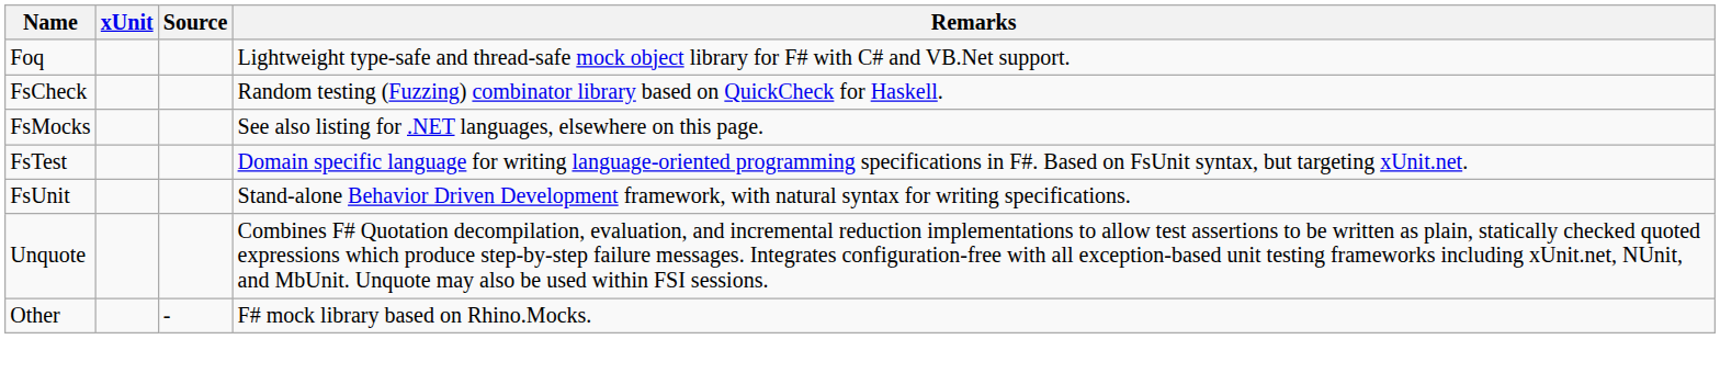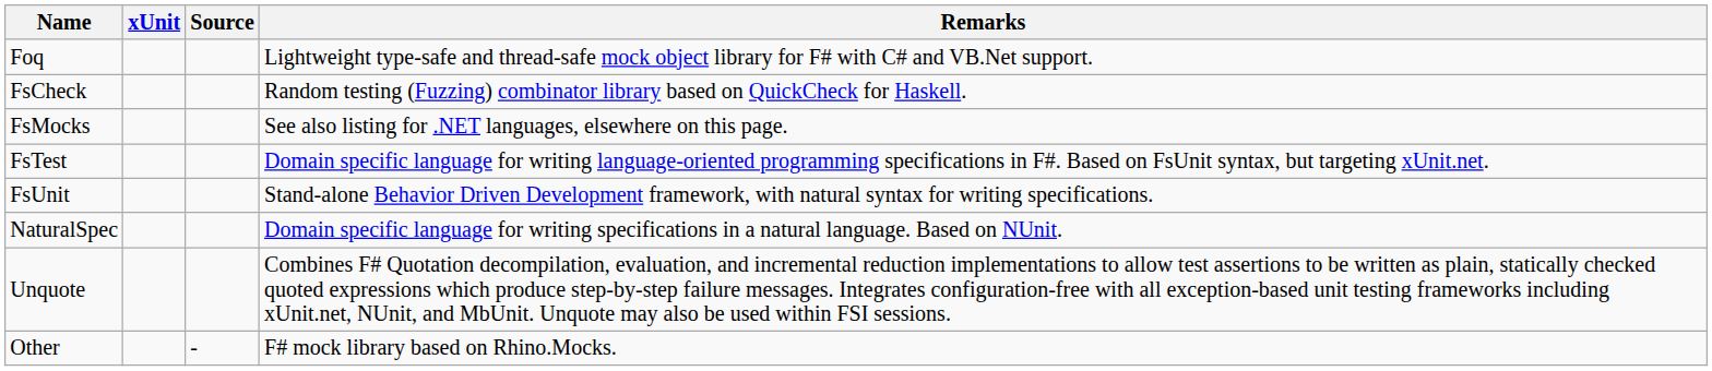+ row: NaturalSpec | Domain specific language for writing specifications in a natural language. Based on NUnit.
